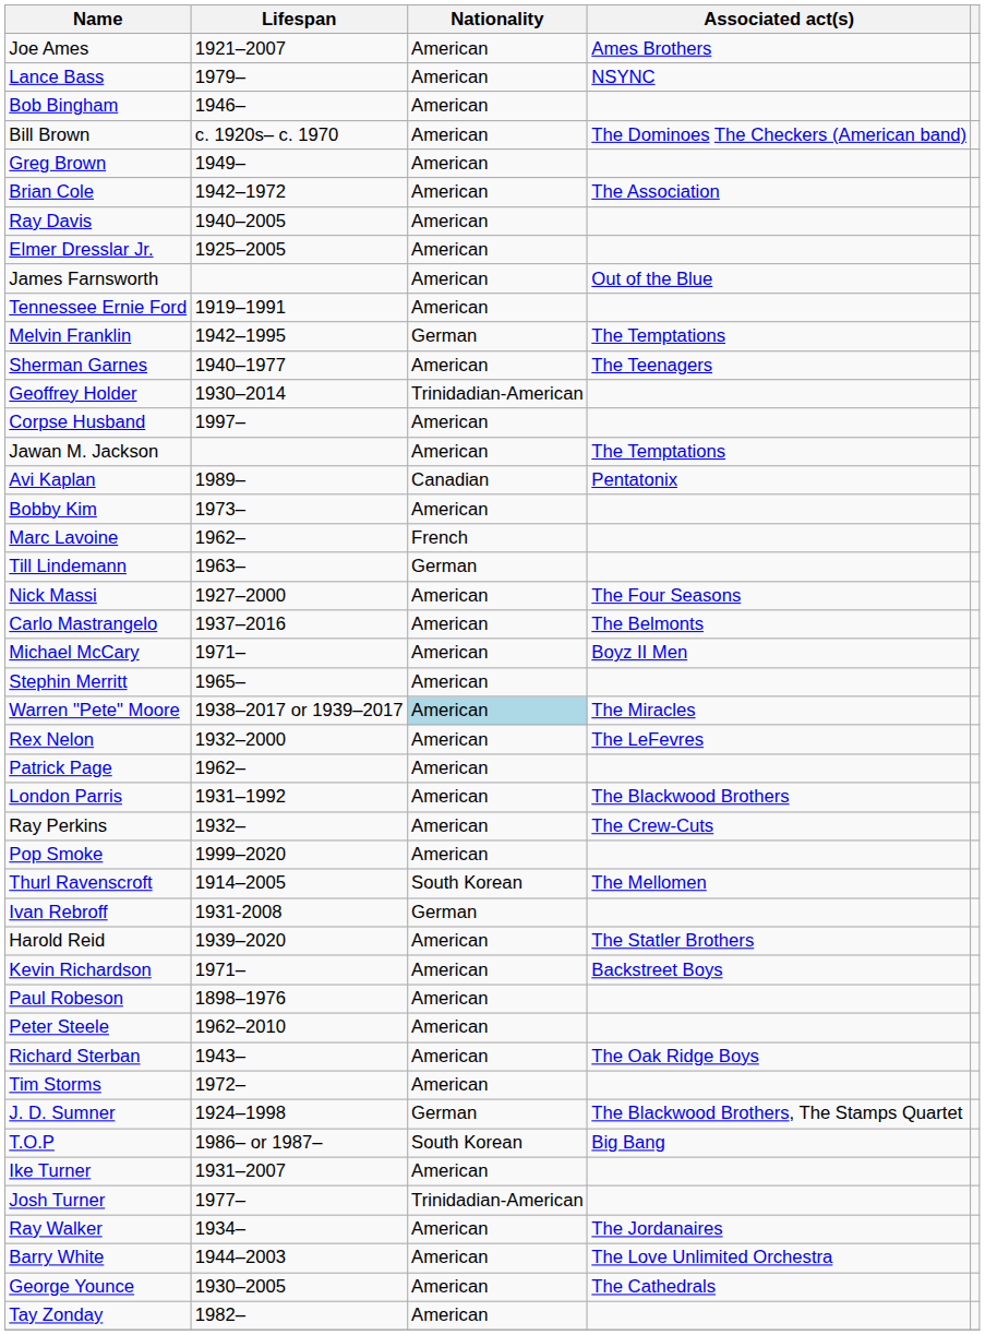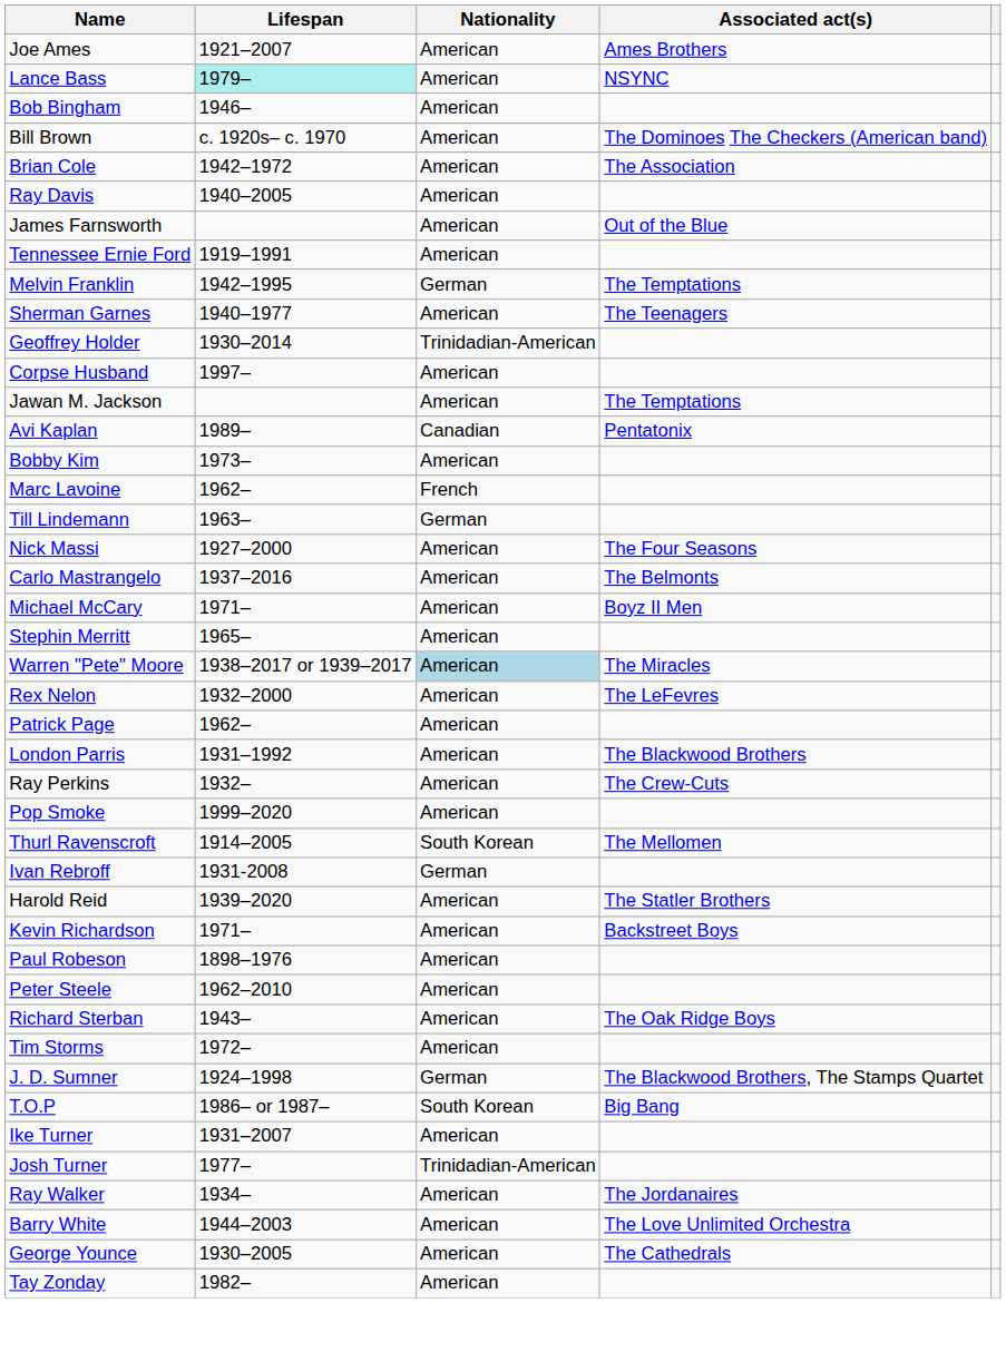Lance Bass | Lifespan: no background -> paleturquoise background
- row: Greg Brown | 1949– | American
- row: Elmer Dresslar Jr. | 1925–2005 | American
